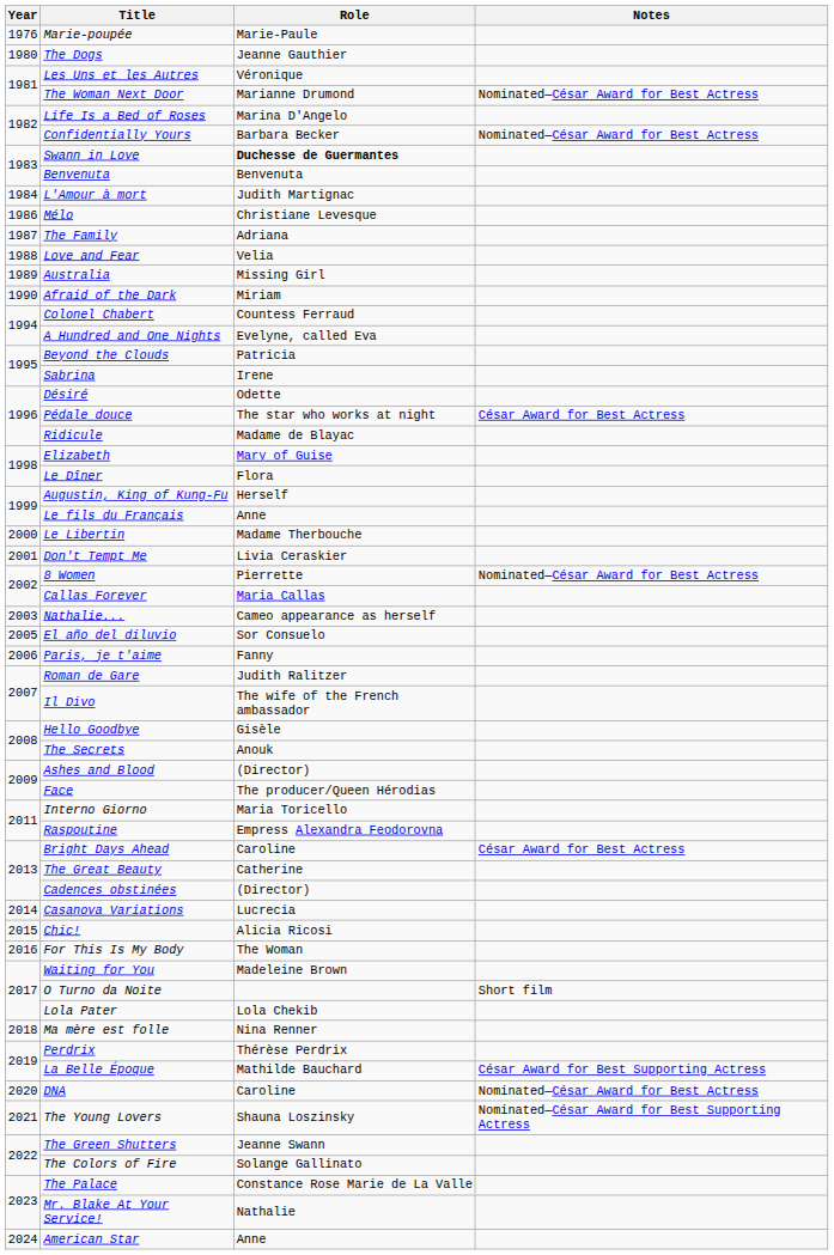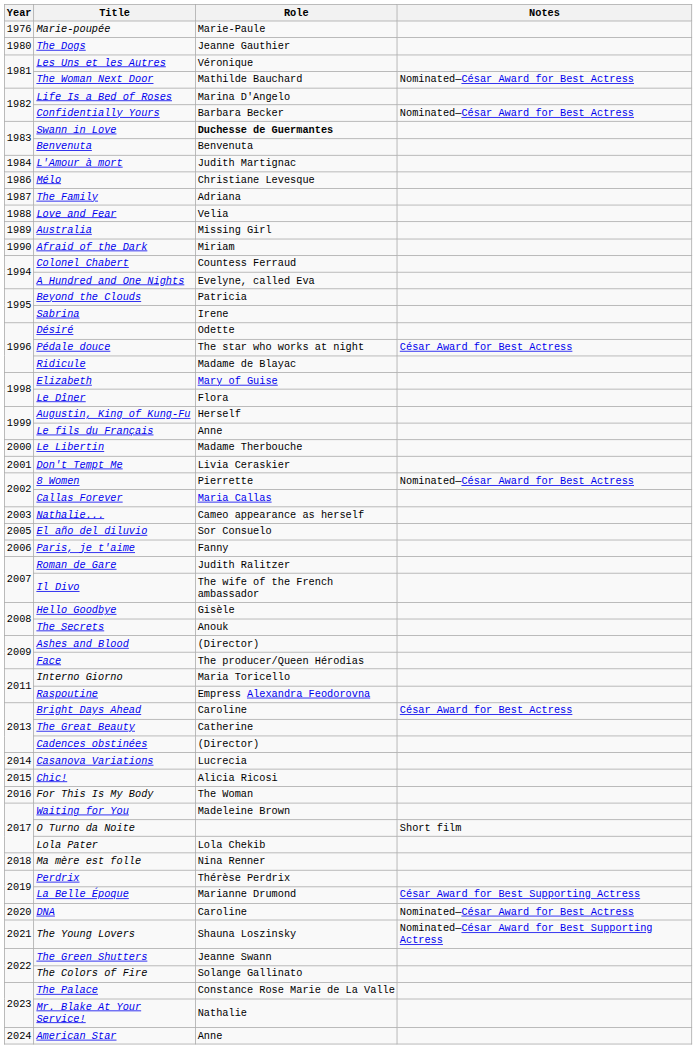The Woman Next Door | Role: Marianne Drumond -> Mathilde Bauchard
La Belle Époque | Role: Mathilde Bauchard -> Marianne Drumond
